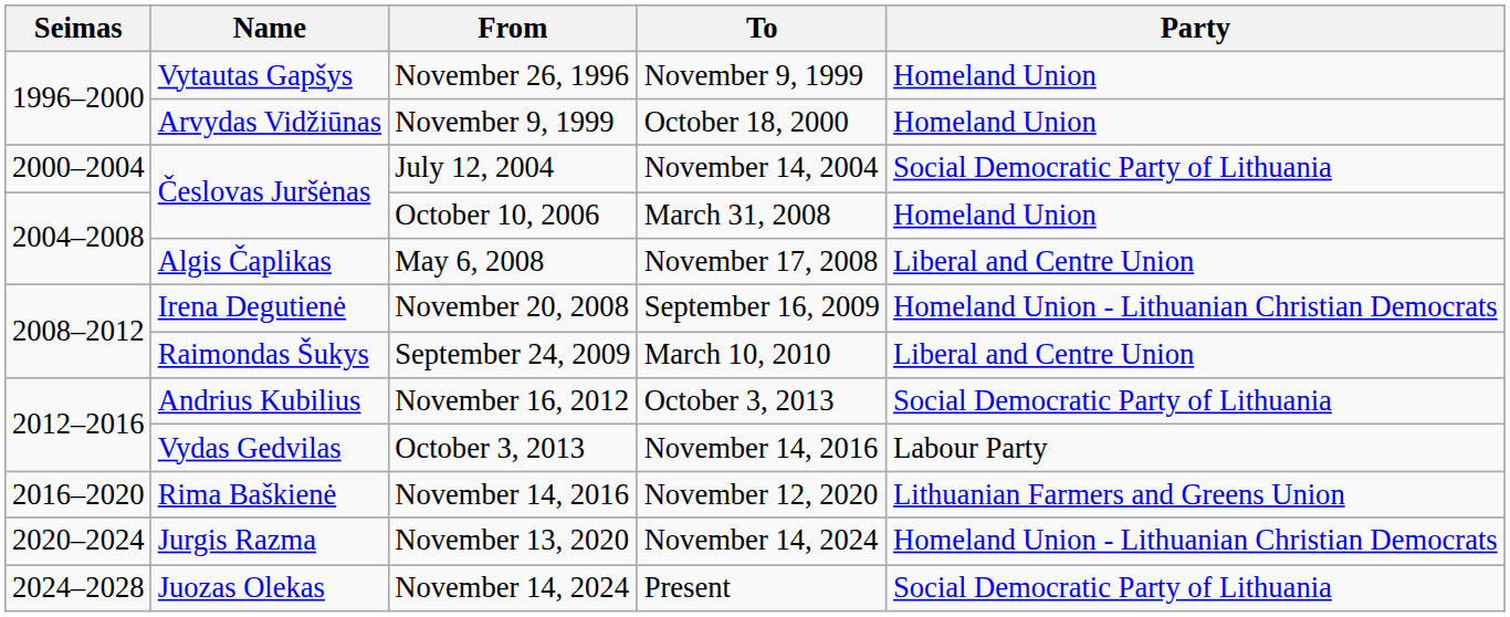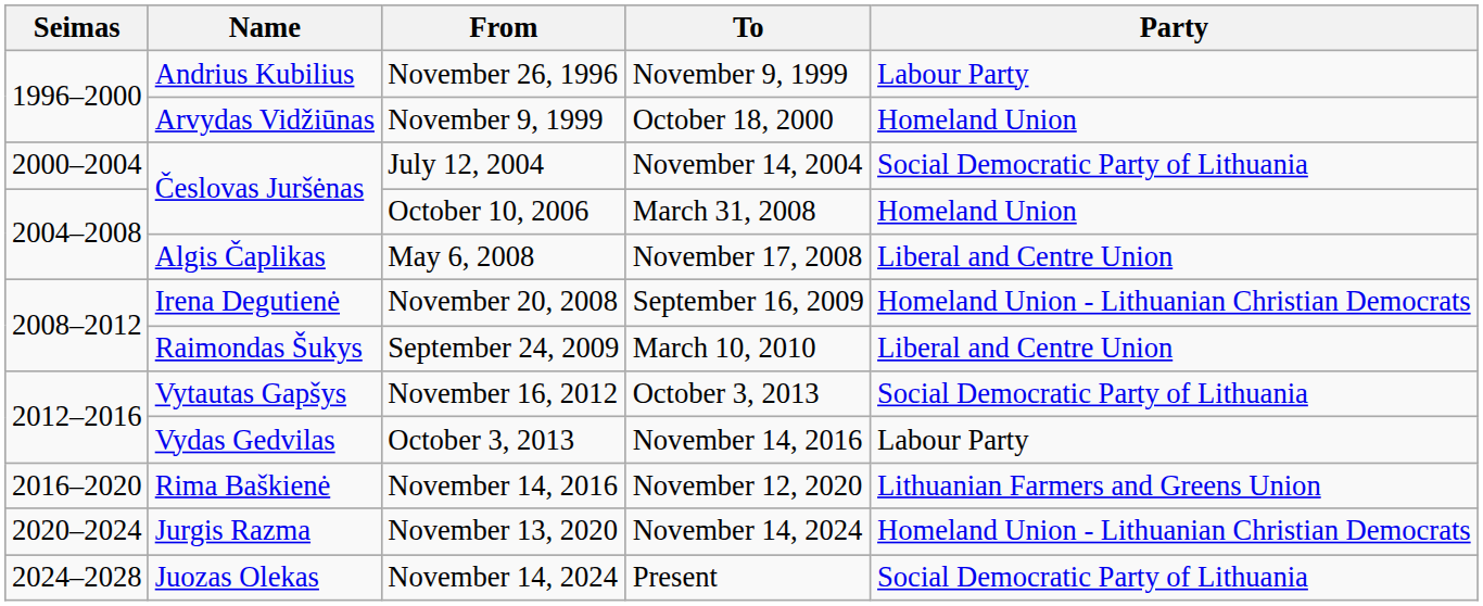November 26, 1996 | Name: Vytautas Gapšys -> Andrius Kubilius
November 26, 1996 | Party: Homeland Union -> Labour Party
November 16, 2012 | Name: Andrius Kubilius -> Vytautas Gapšys
